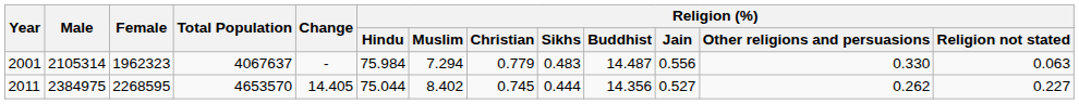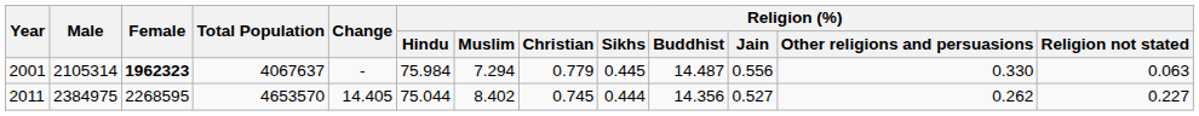2001 | Female: normal -> bold
2001 | Religion (%) / Sikhs: 0.483 -> 0.445
